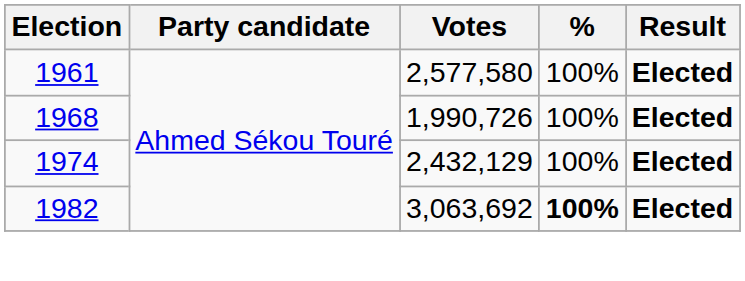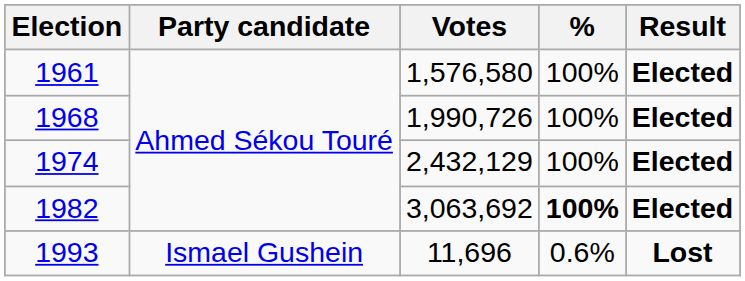1961 | Votes: 2,577,580 -> 1,576,580
+ row: 1993 | Ismael Gushein | 11,696 | 0.6% | Lost
